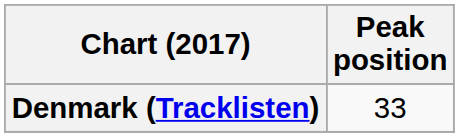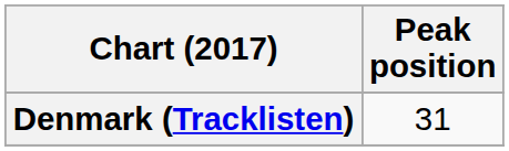Denmark (Tracklisten) | Peak position: 33 -> 31
